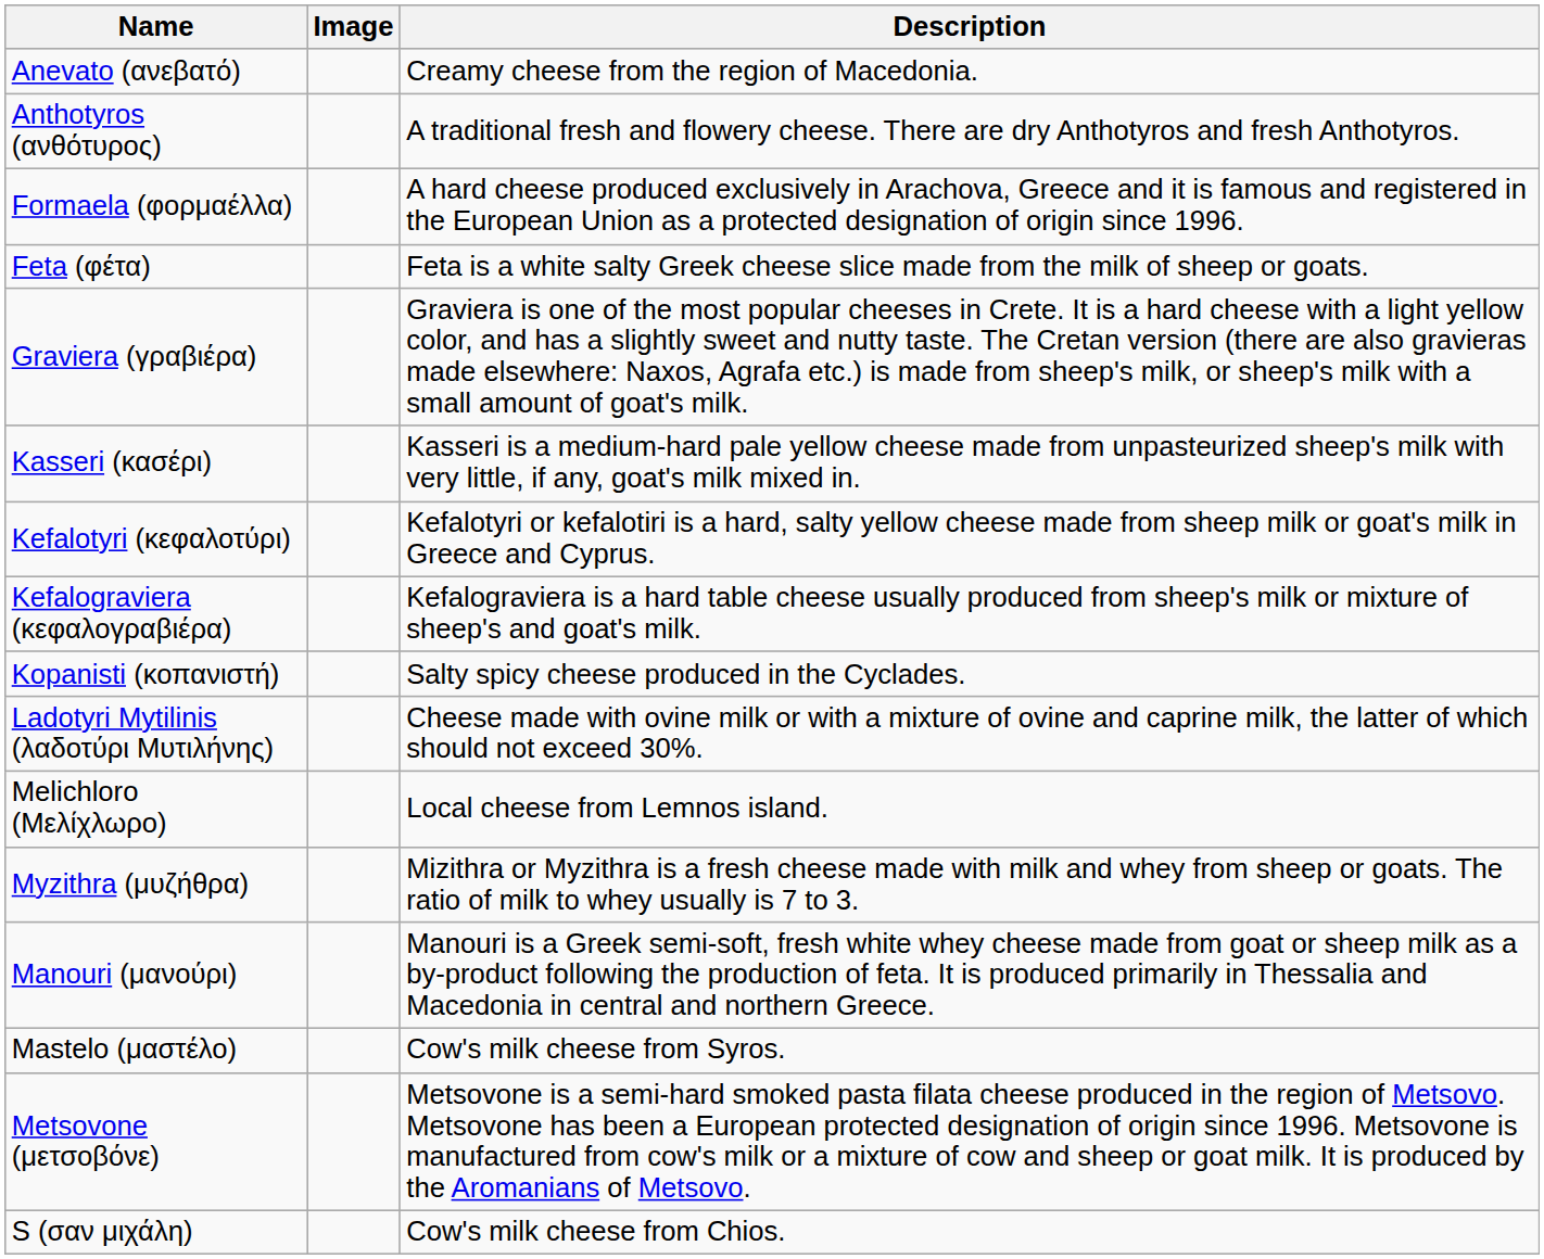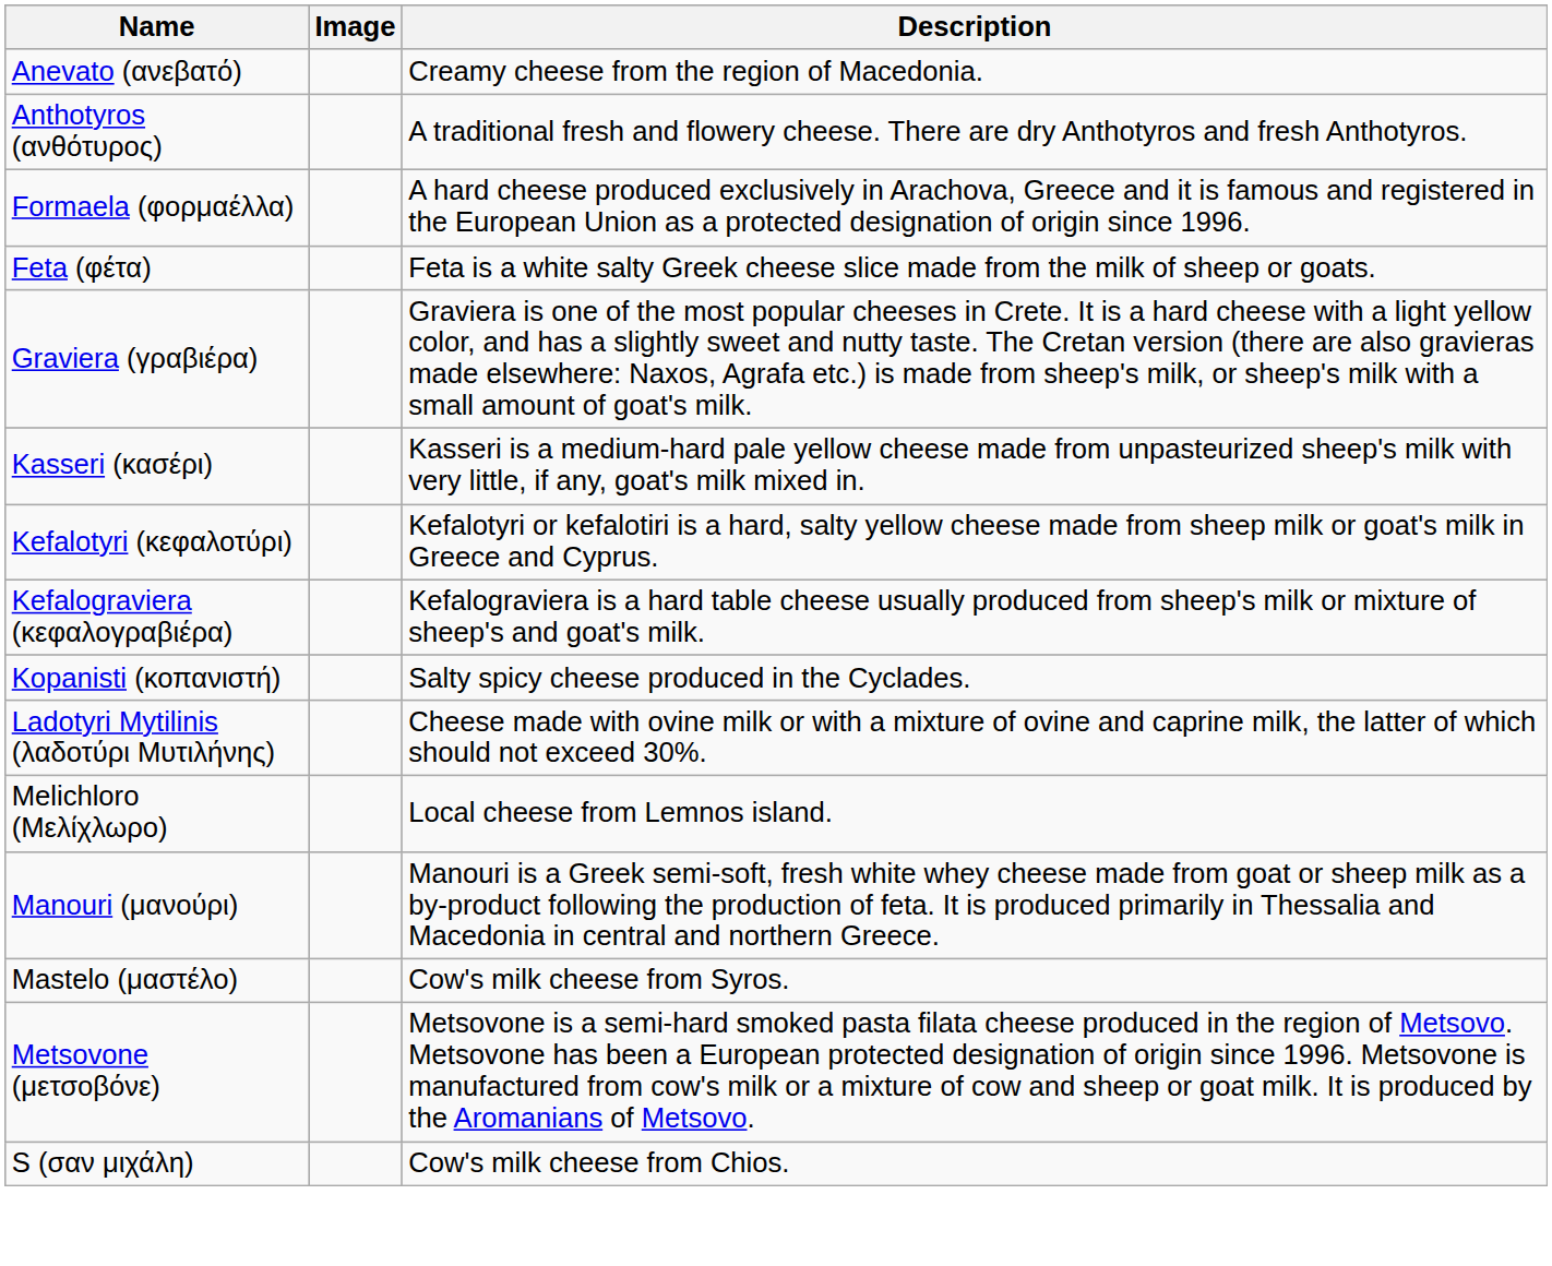- row: Myzithra (μυζήθρα) | Mizithra or Myzithra is a fresh cheese made with milk and whey from sheep or goats. The ratio of milk to whey usually is 7 to 3.
